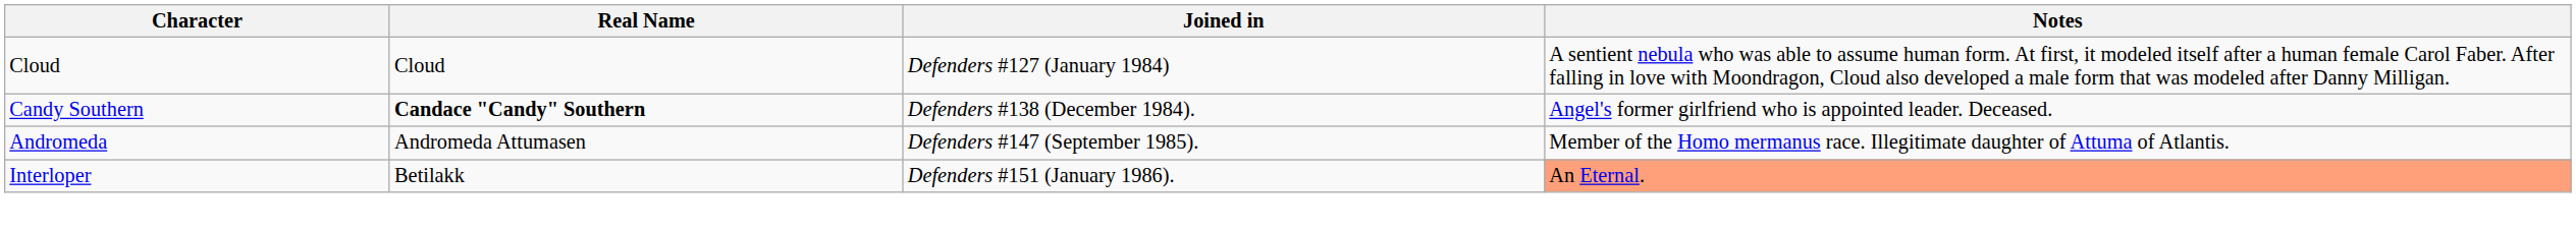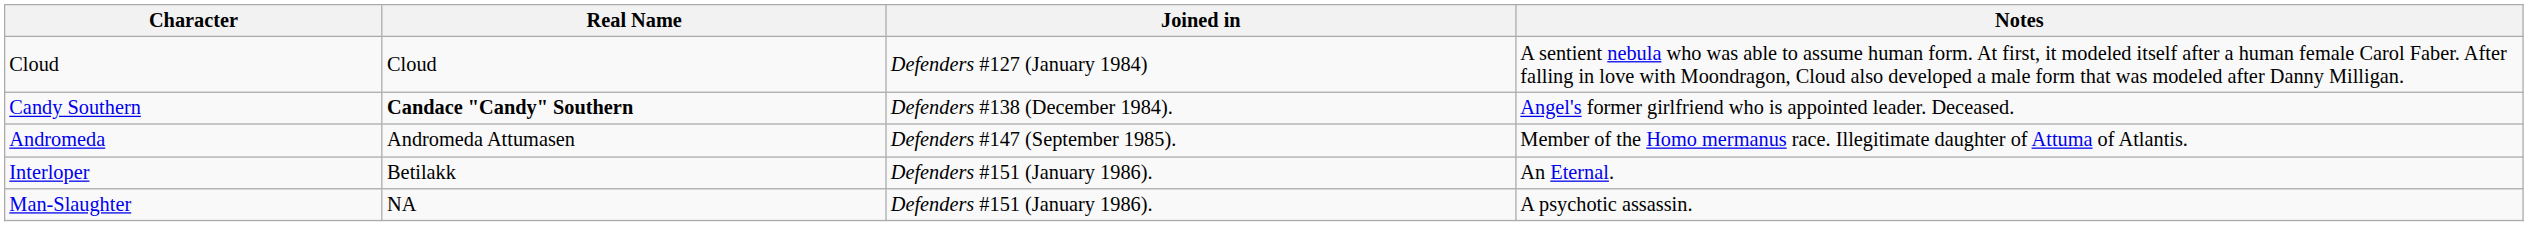Interloper | Notes: lightsalmon background -> no background
+ row: Man-Slaughter | NA | Defenders #151 (January 1986). | A psychotic assassin.
